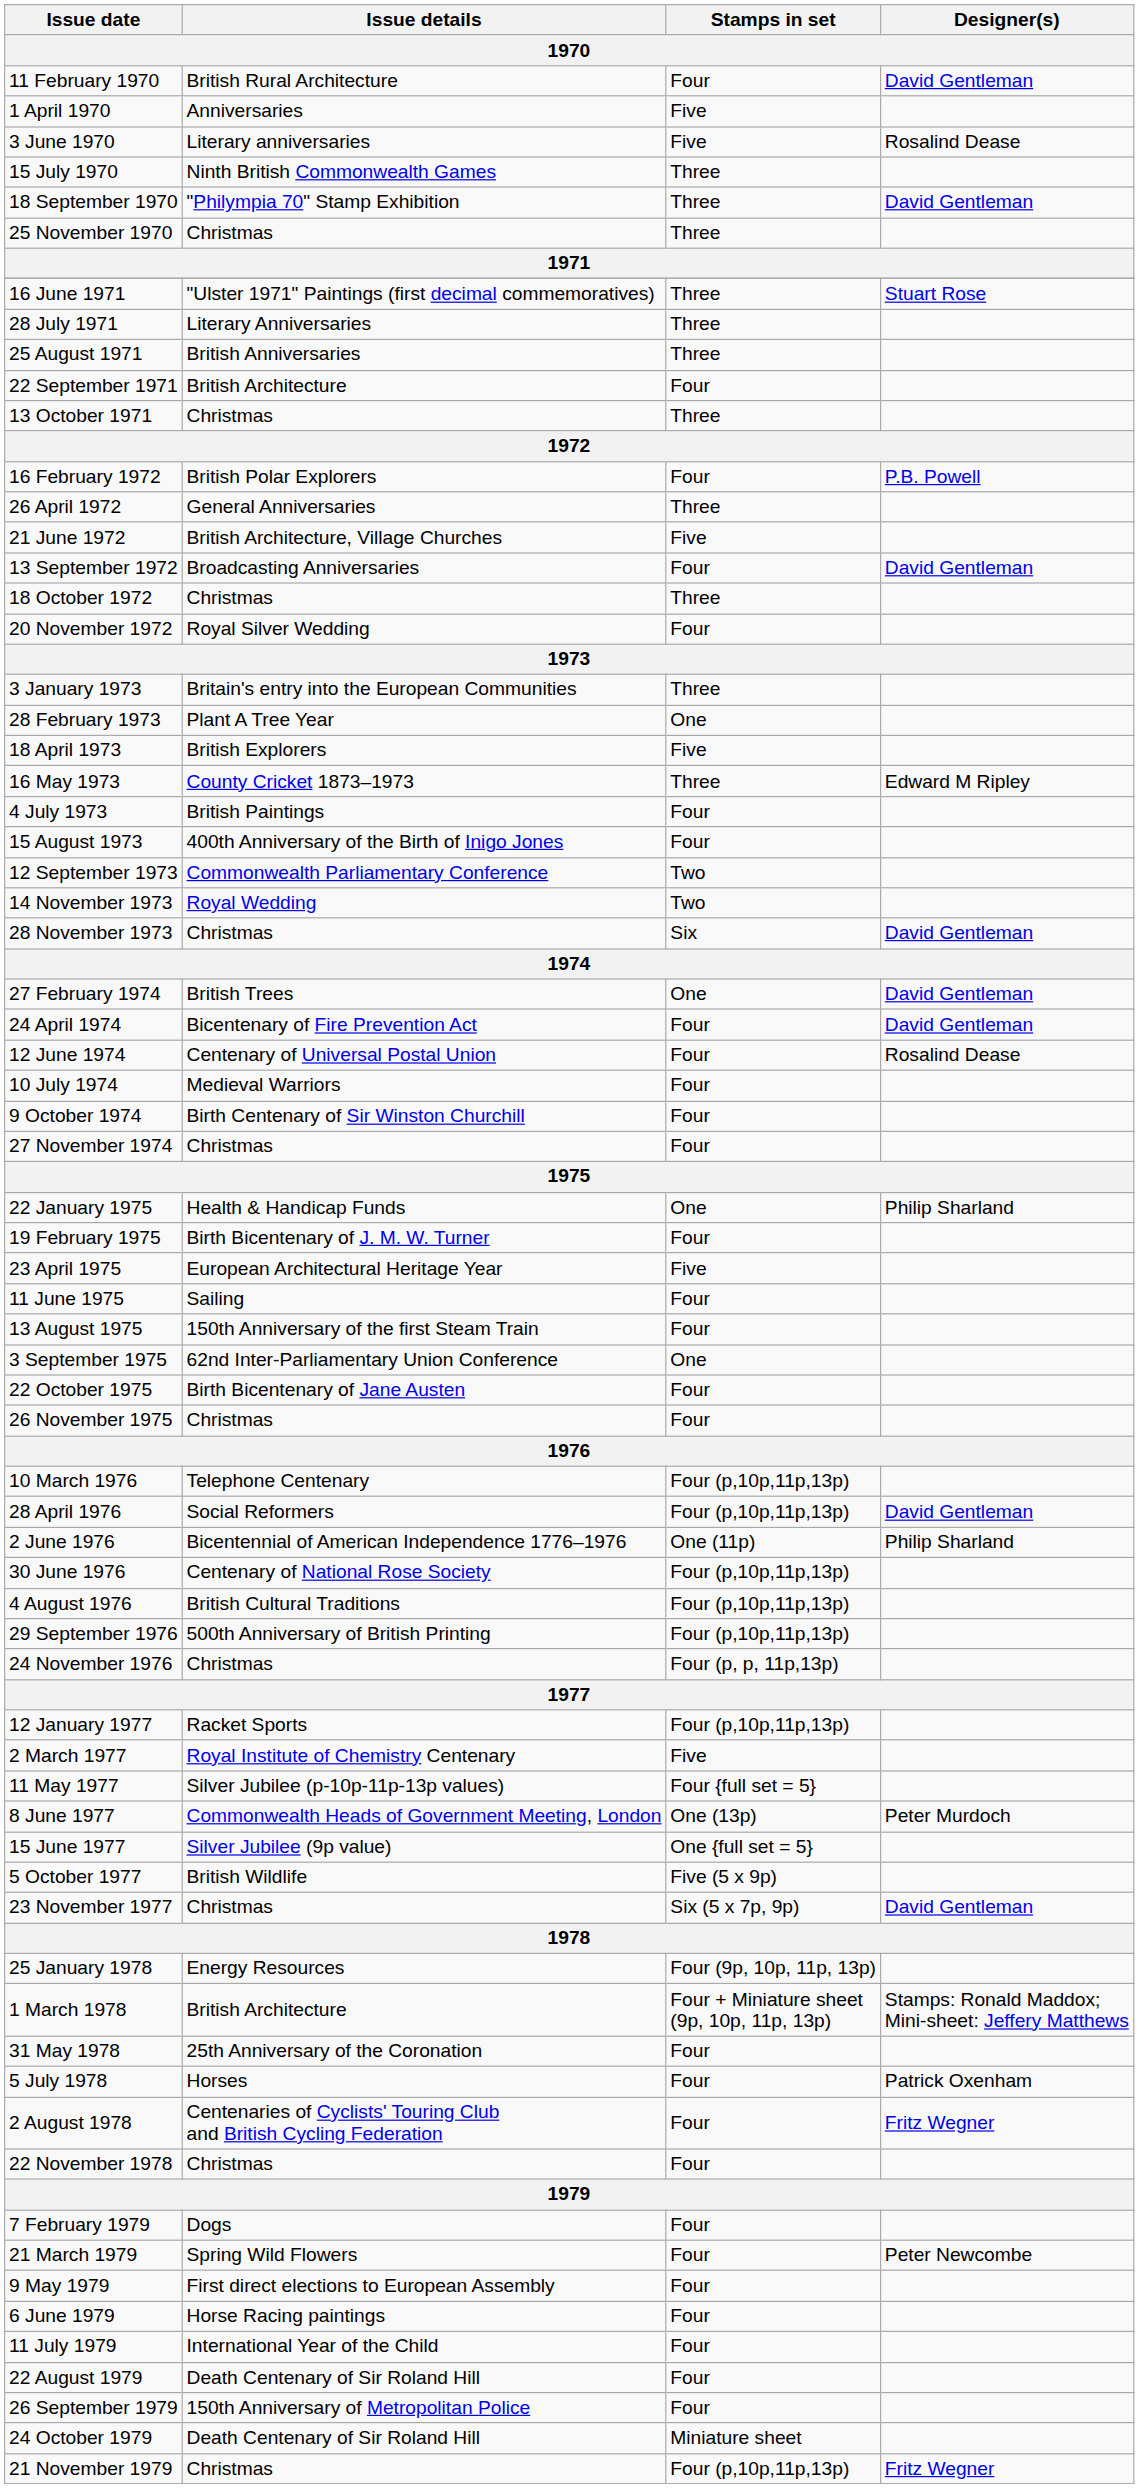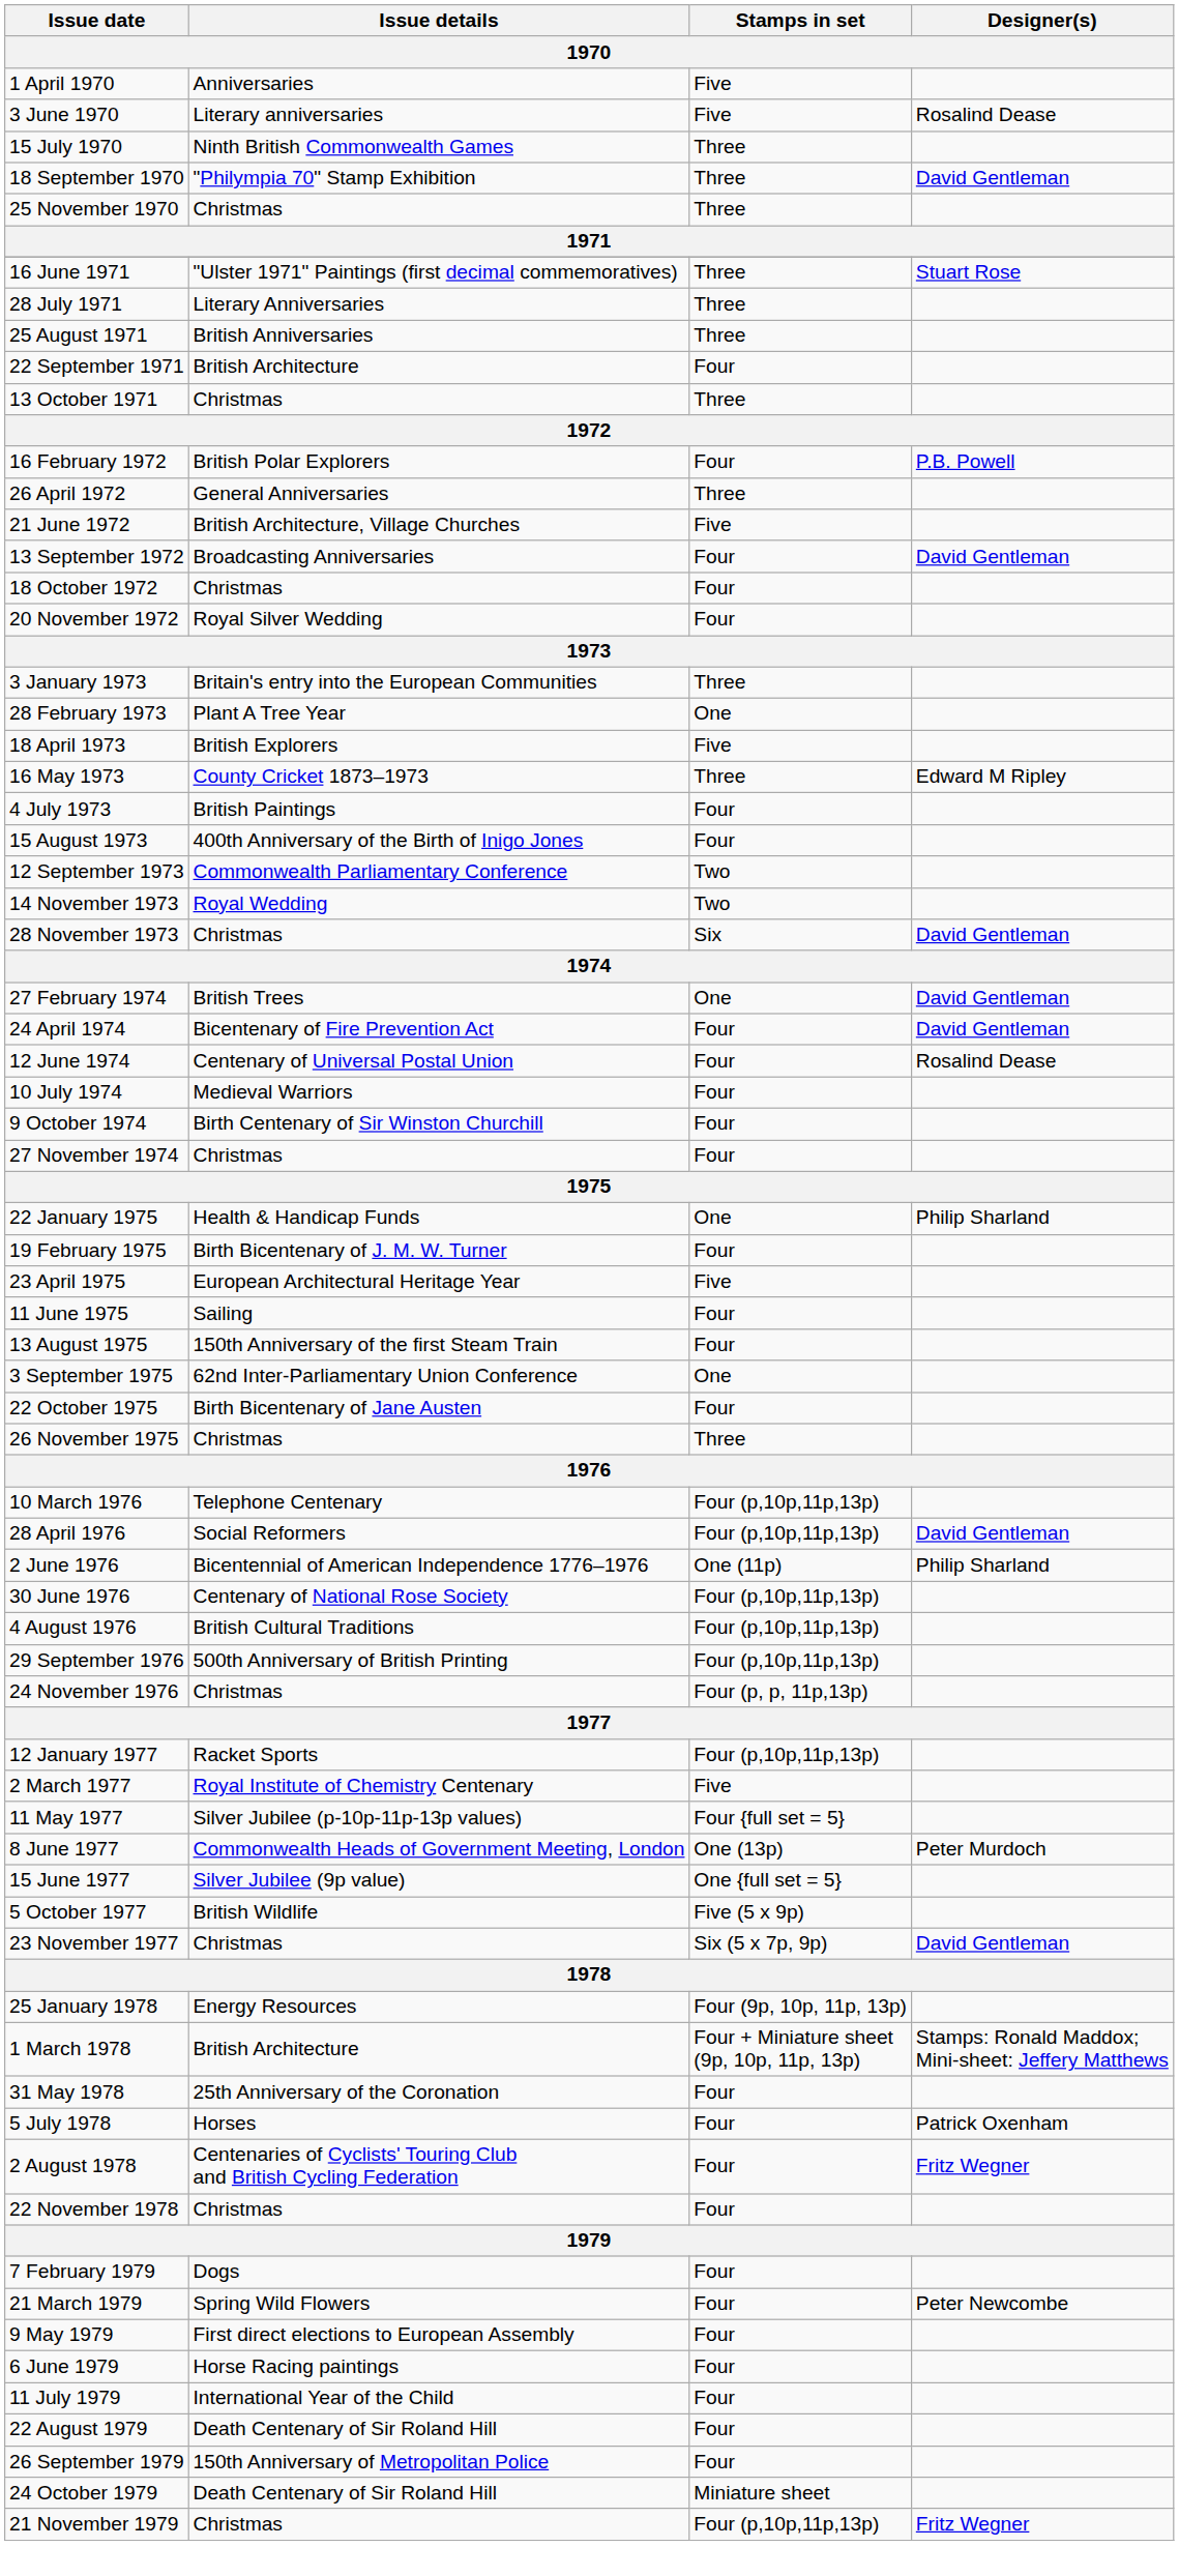- row: 11 February 1970 | British Rural Architecture | Four | David Gentleman
18 October 1972 | Stamps in set: Three -> Four
26 November 1975 | Stamps in set: Four -> Three
